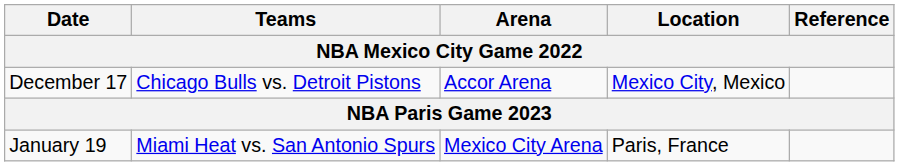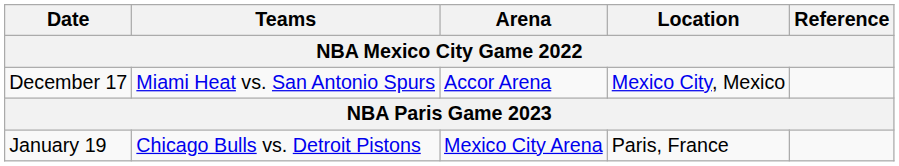December 17 | Teams: Chicago Bulls vs. Detroit Pistons -> Miami Heat vs. San Antonio Spurs
January 19 | Teams: Miami Heat vs. San Antonio Spurs -> Chicago Bulls vs. Detroit Pistons
